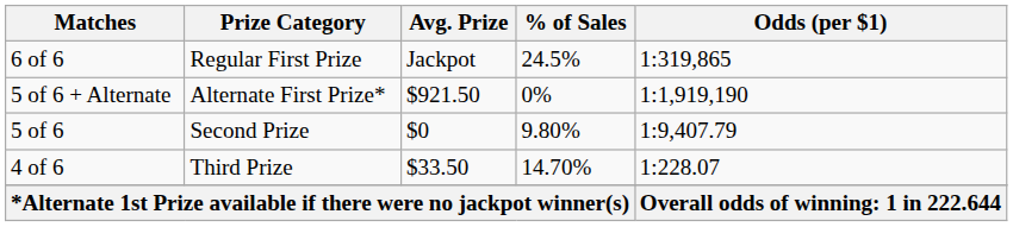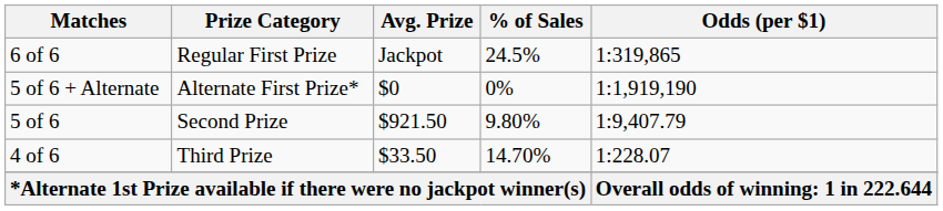5 of 6 + Alternate | Avg. Prize: $921.50 -> $0
5 of 6 | Avg. Prize: $0 -> $921.50
